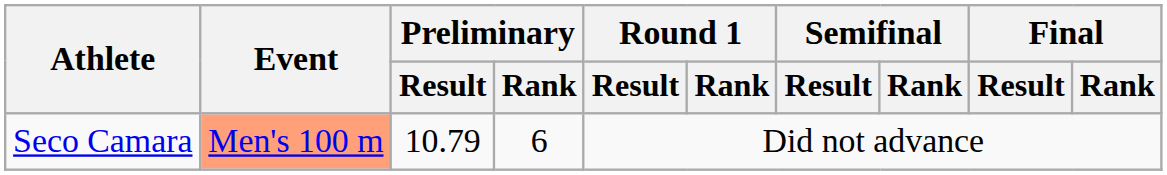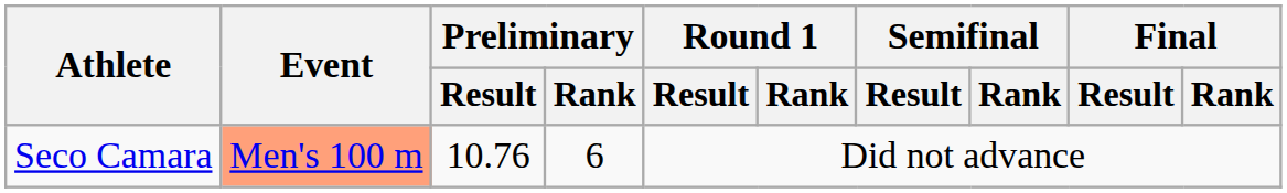Seco Camara | Preliminary / Result: 10.79 -> 10.76
